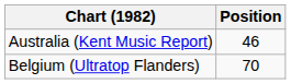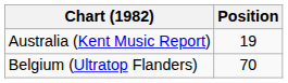Australia (Kent Music Report) | Position: 46 -> 19
